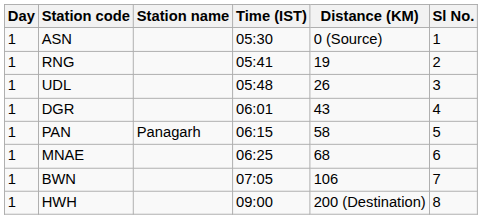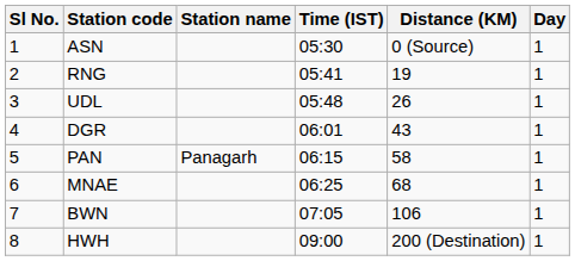columns swapped: Sl No. <-> Day
